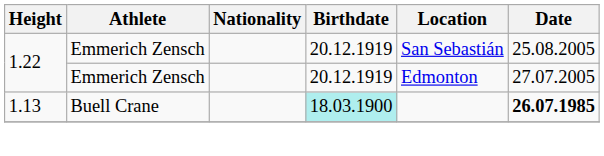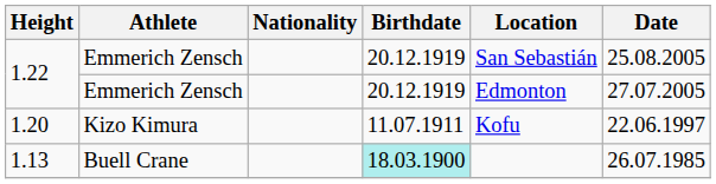+ row: 1.20 | Kizo Kimura | 11.07.1911 | Kofu | 22.06.1997
1.13 | Date: bold -> normal
